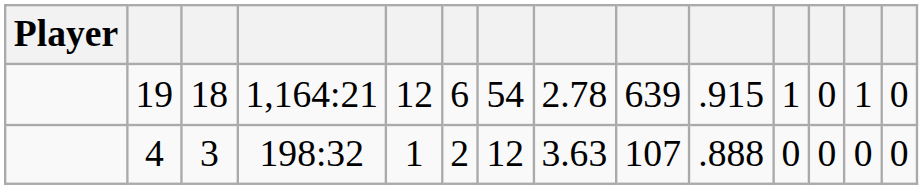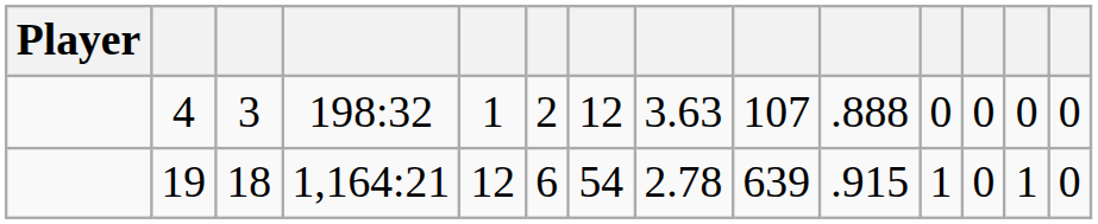rows swapped: 19 <-> 4
